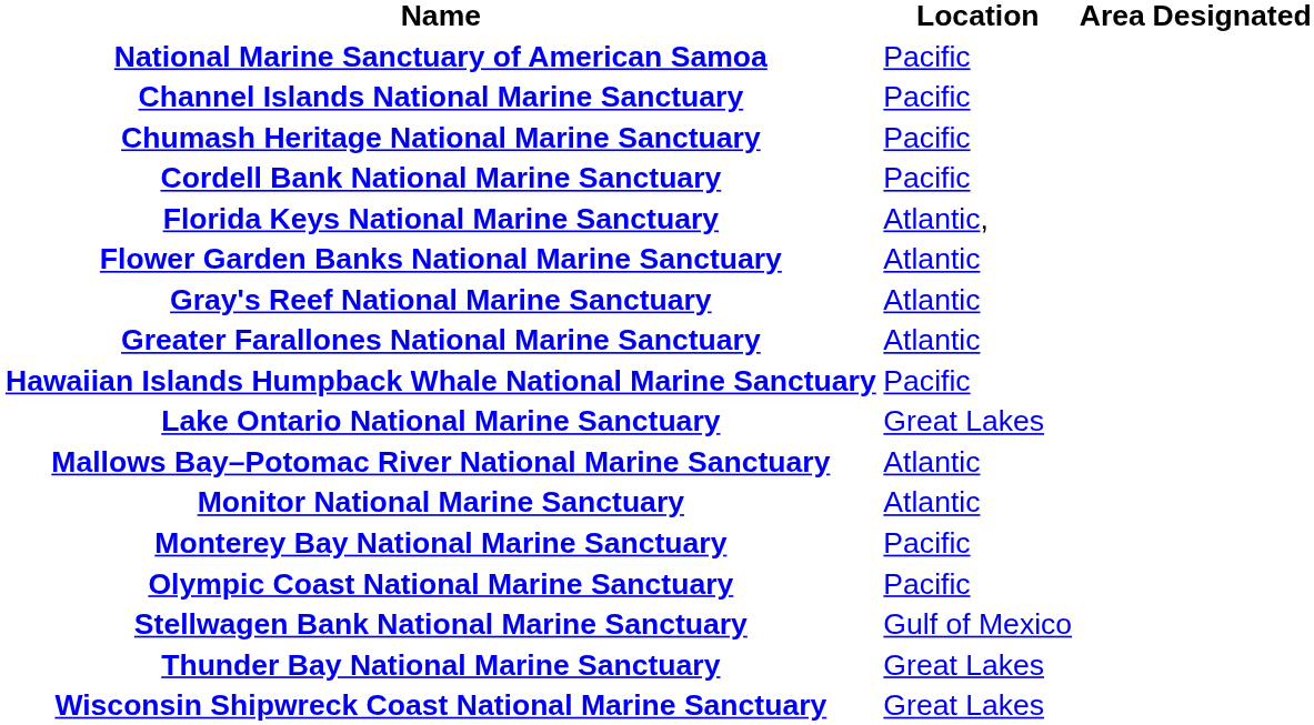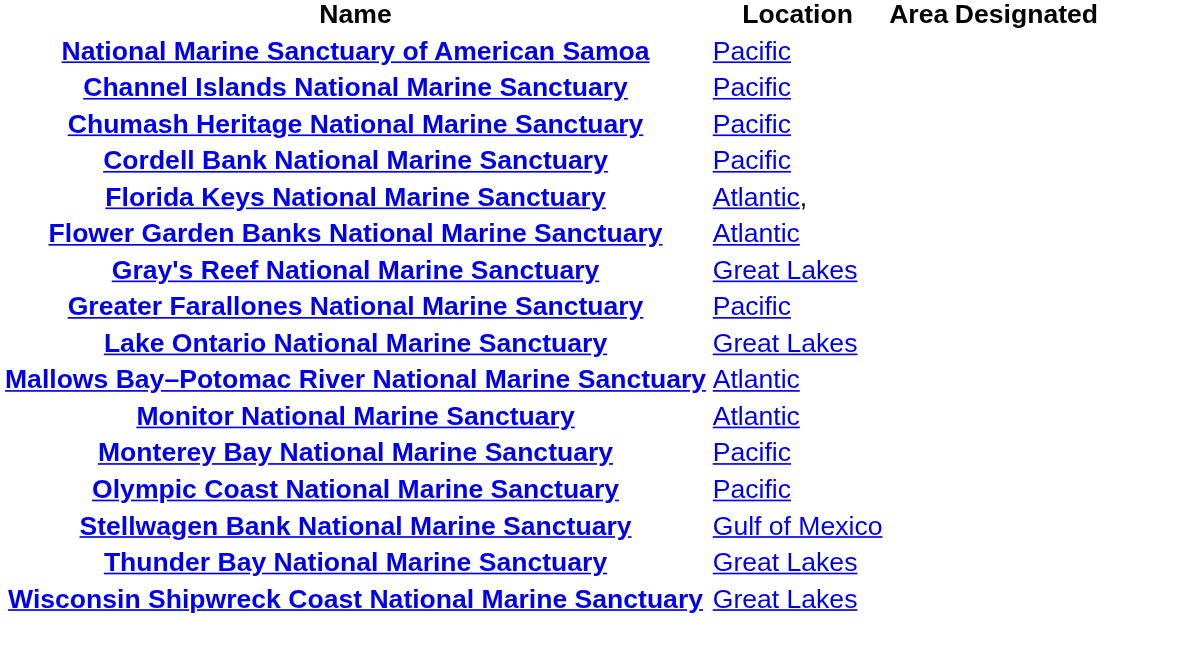Gray's Reef National Marine Sanctuary | Location: Atlantic -> Great Lakes
Greater Farallones National Marine Sanctuary | Location: Atlantic -> Pacific
- row: Hawaiian Islands Humpback Whale National Marine Sanctuary | Pacific
